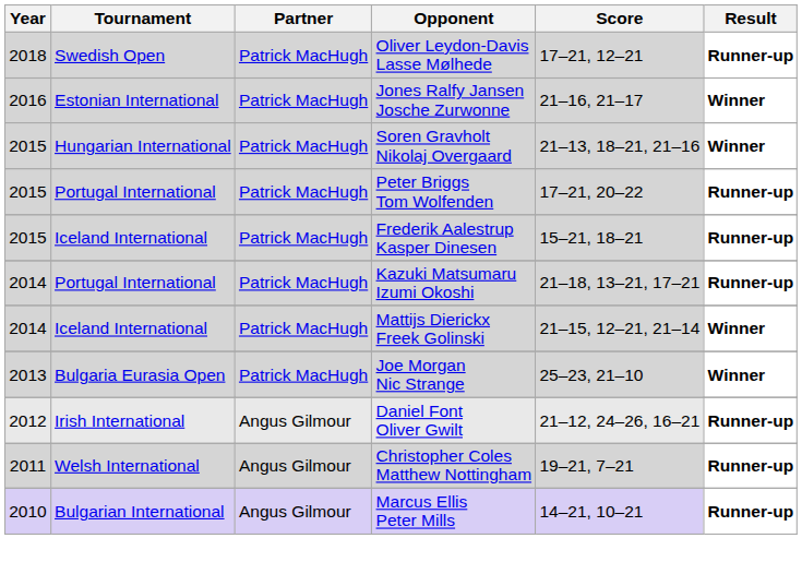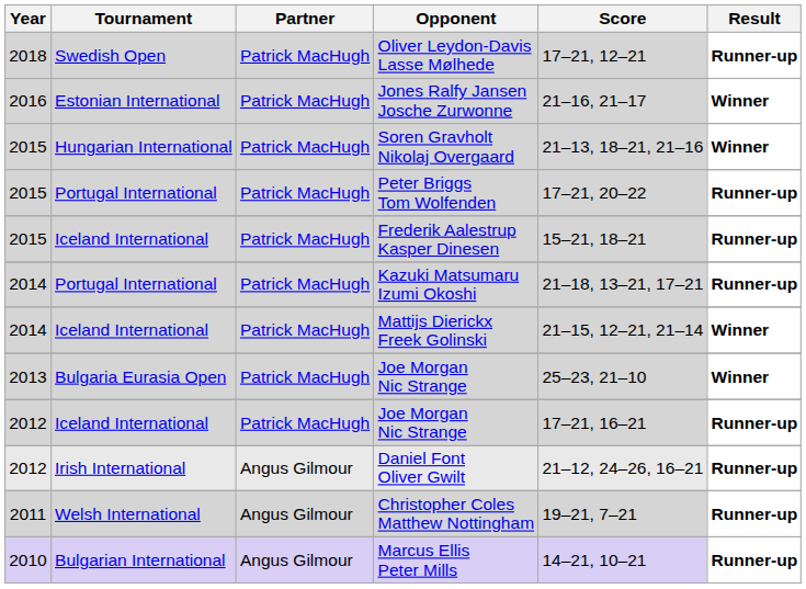+ row: 2012 | Iceland International | Patrick MacHugh | Joe Morgan Nic Strange | 17–21, 16–21 | Runner-up
